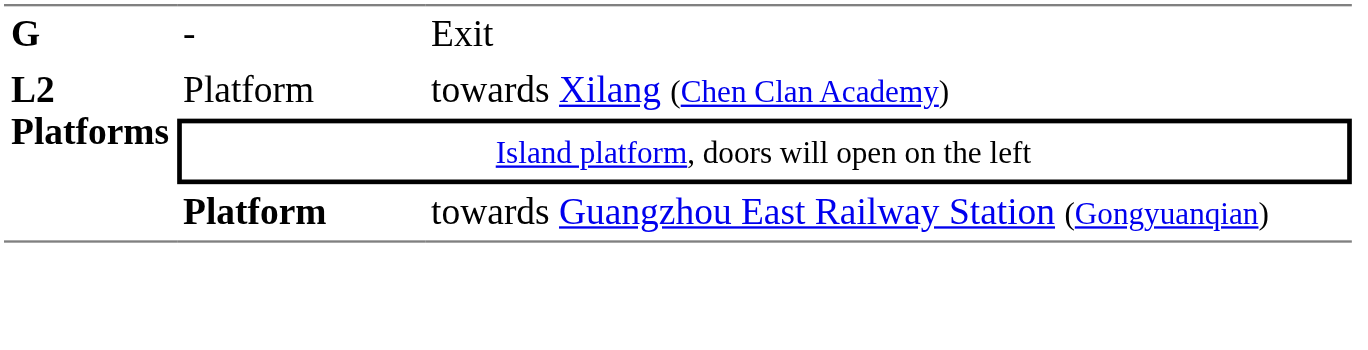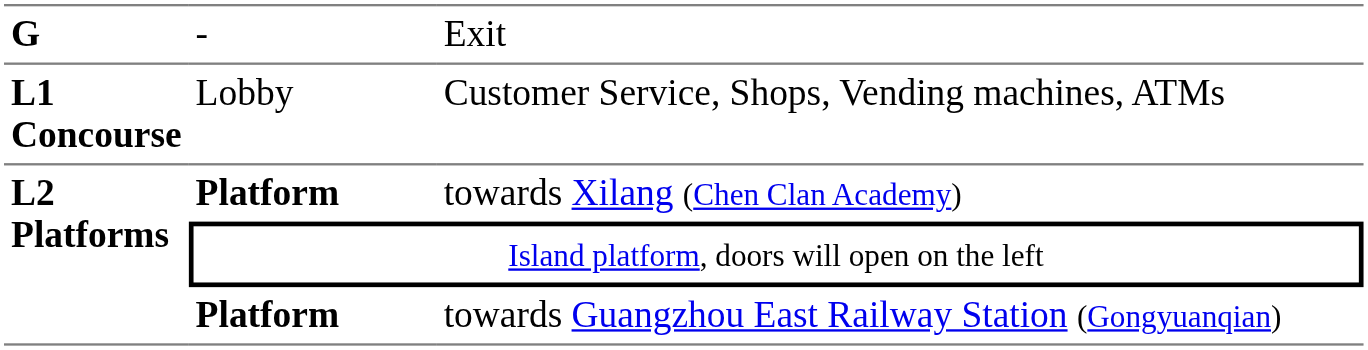+ row: L1 Concourse | Lobby | Customer Service, Shops, Vending machines, ATMs
towards Xilang (Chen Clan Academy) | column 2: normal -> bold
